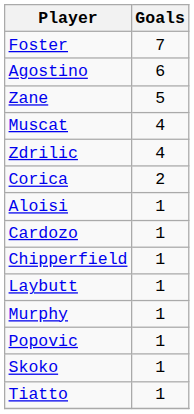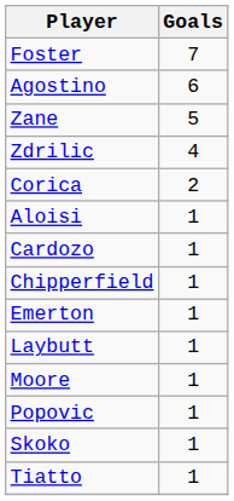- row: Muscat | 4
+ row: Emerton | 1
+ row: Moore | 1
- row: Murphy | 1
